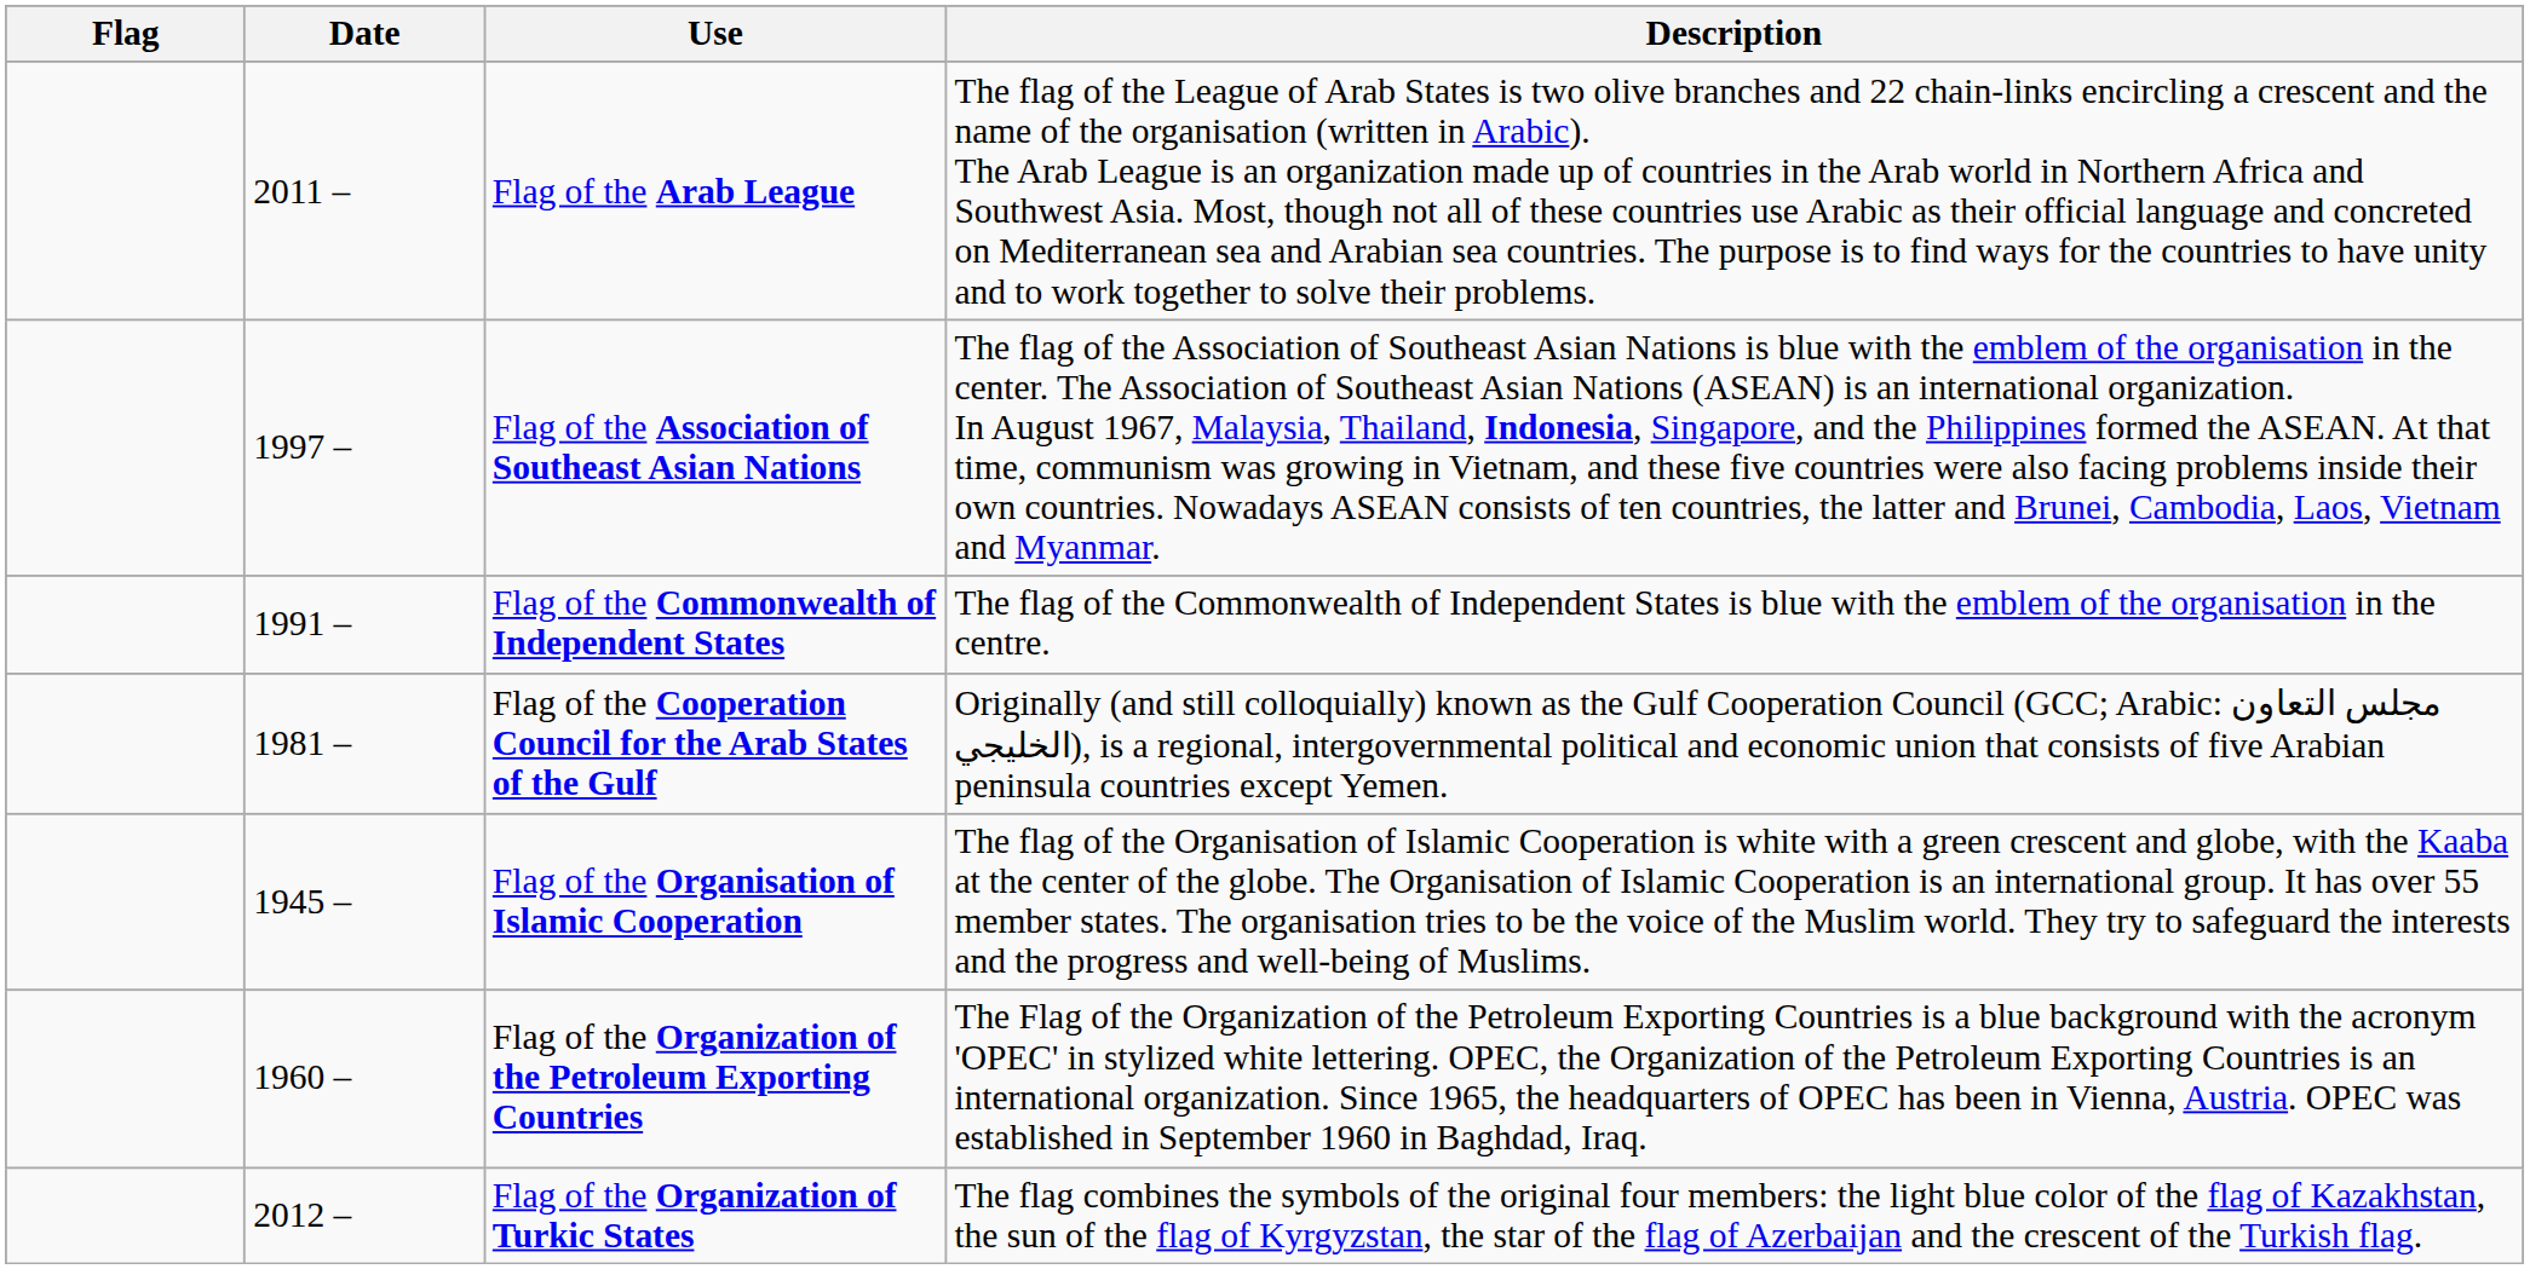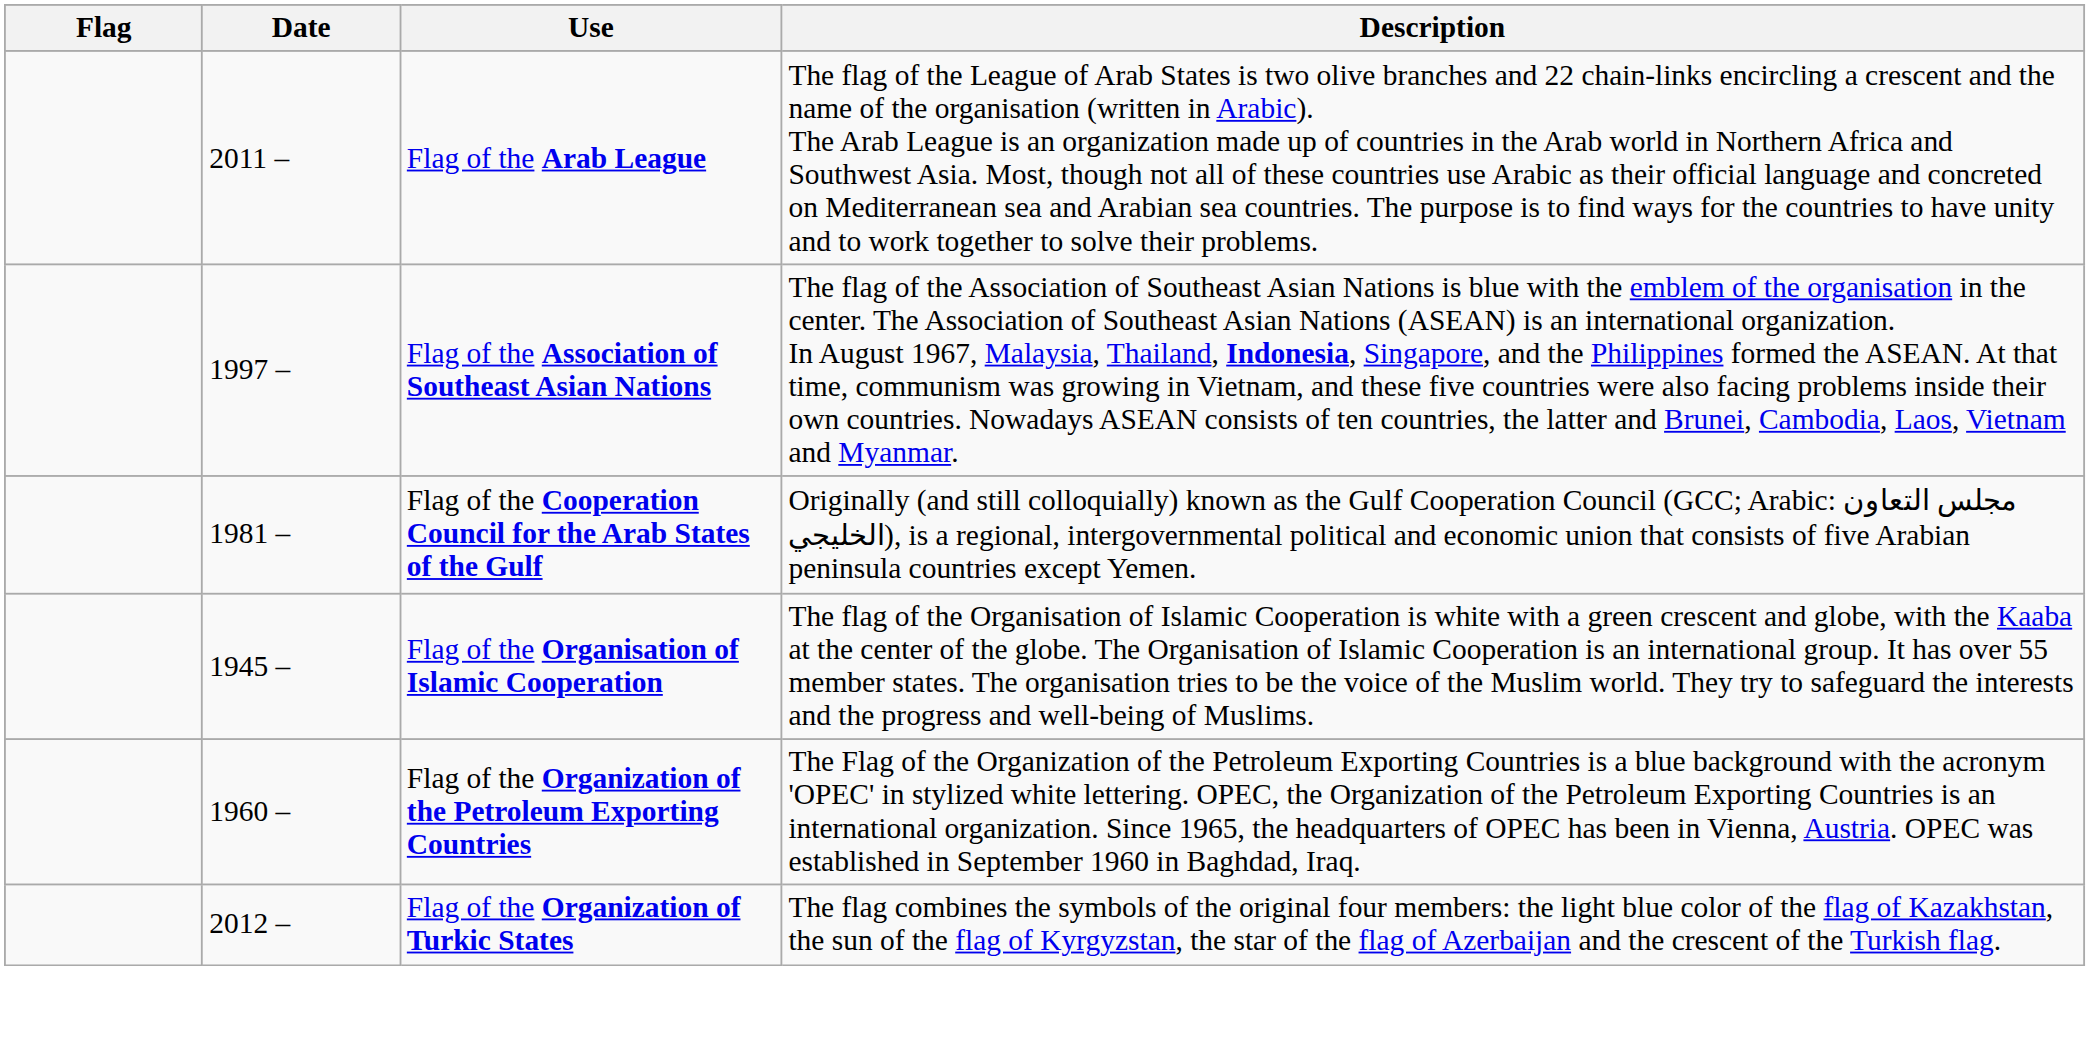- row: 1991 – | Flag of the Commonwealth of Independent States | The flag of the Commonwealth of Independent States is blue with the emblem of the organisation in the centre.
